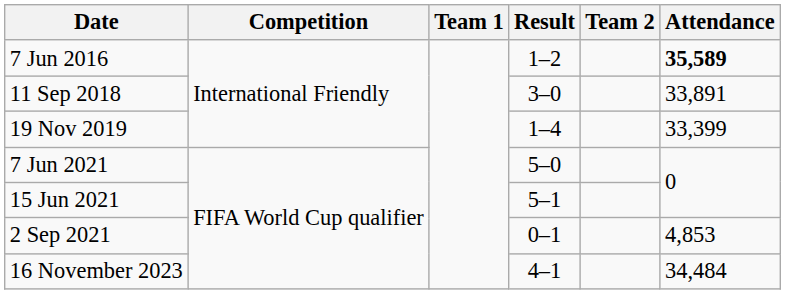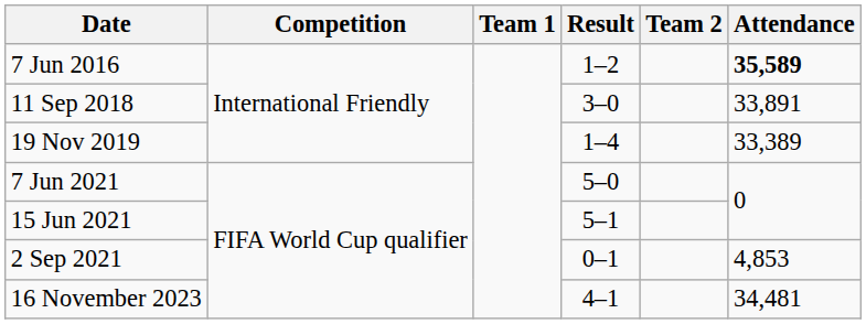19 Nov 2019 | Attendance: 33,399 -> 33,389
16 November 2023 | Attendance: 34,484 -> 34,481
